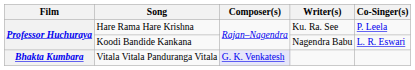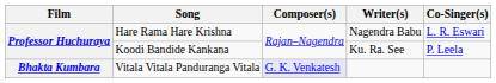Hare Rama Hare Krishna | Writer(s): Ku. Ra. See -> Nagendra Babu
Hare Rama Hare Krishna | Co-Singer(s): P. Leela -> L. R. Eswari
Koodi Bandide Kankana | Writer(s): Nagendra Babu -> Ku. Ra. See
Koodi Bandide Kankana | Co-Singer(s): L. R. Eswari -> P. Leela
